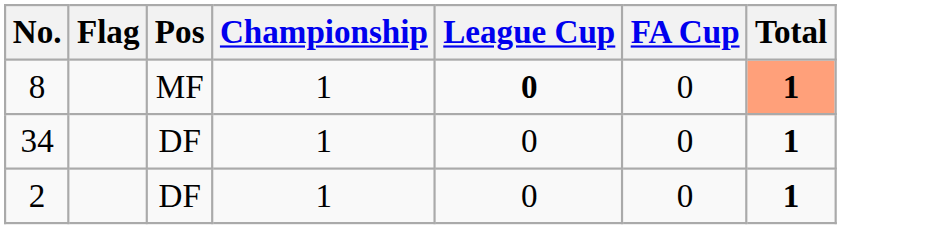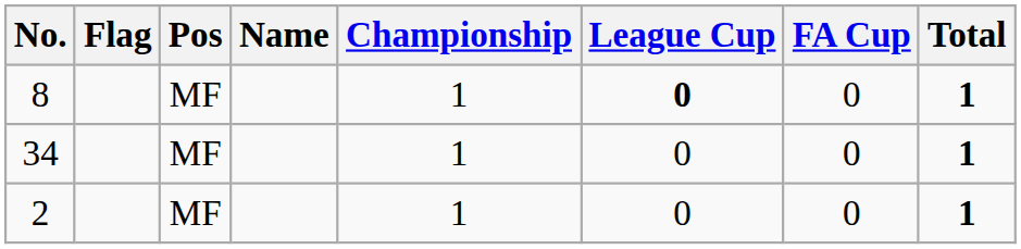+ column: Name
8 | Total: lightsalmon background -> no background
34 | Pos: DF -> MF
2 | Pos: DF -> MF
